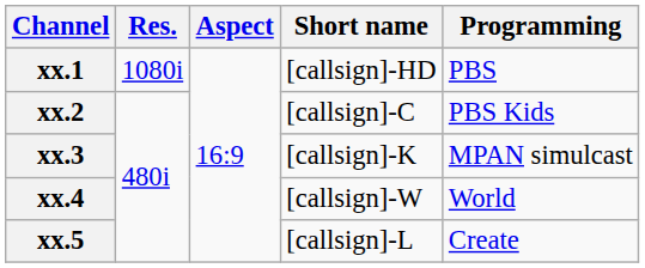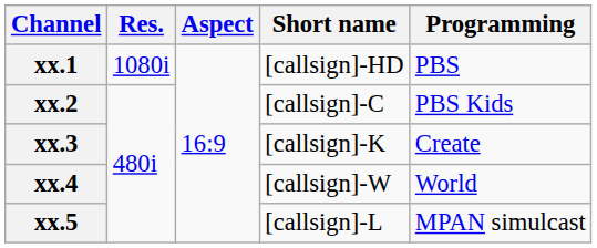xx.3 | Programming: MPAN simulcast -> Create
xx.5 | Programming: Create -> MPAN simulcast
